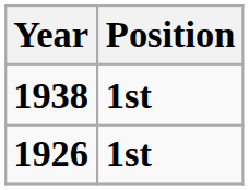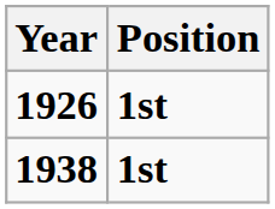rows swapped: 1926 <-> 1938
